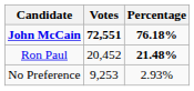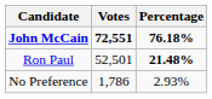Ron Paul | Votes: 20,452 -> 52,501
No Preference | Votes: 9,253 -> 1,786
